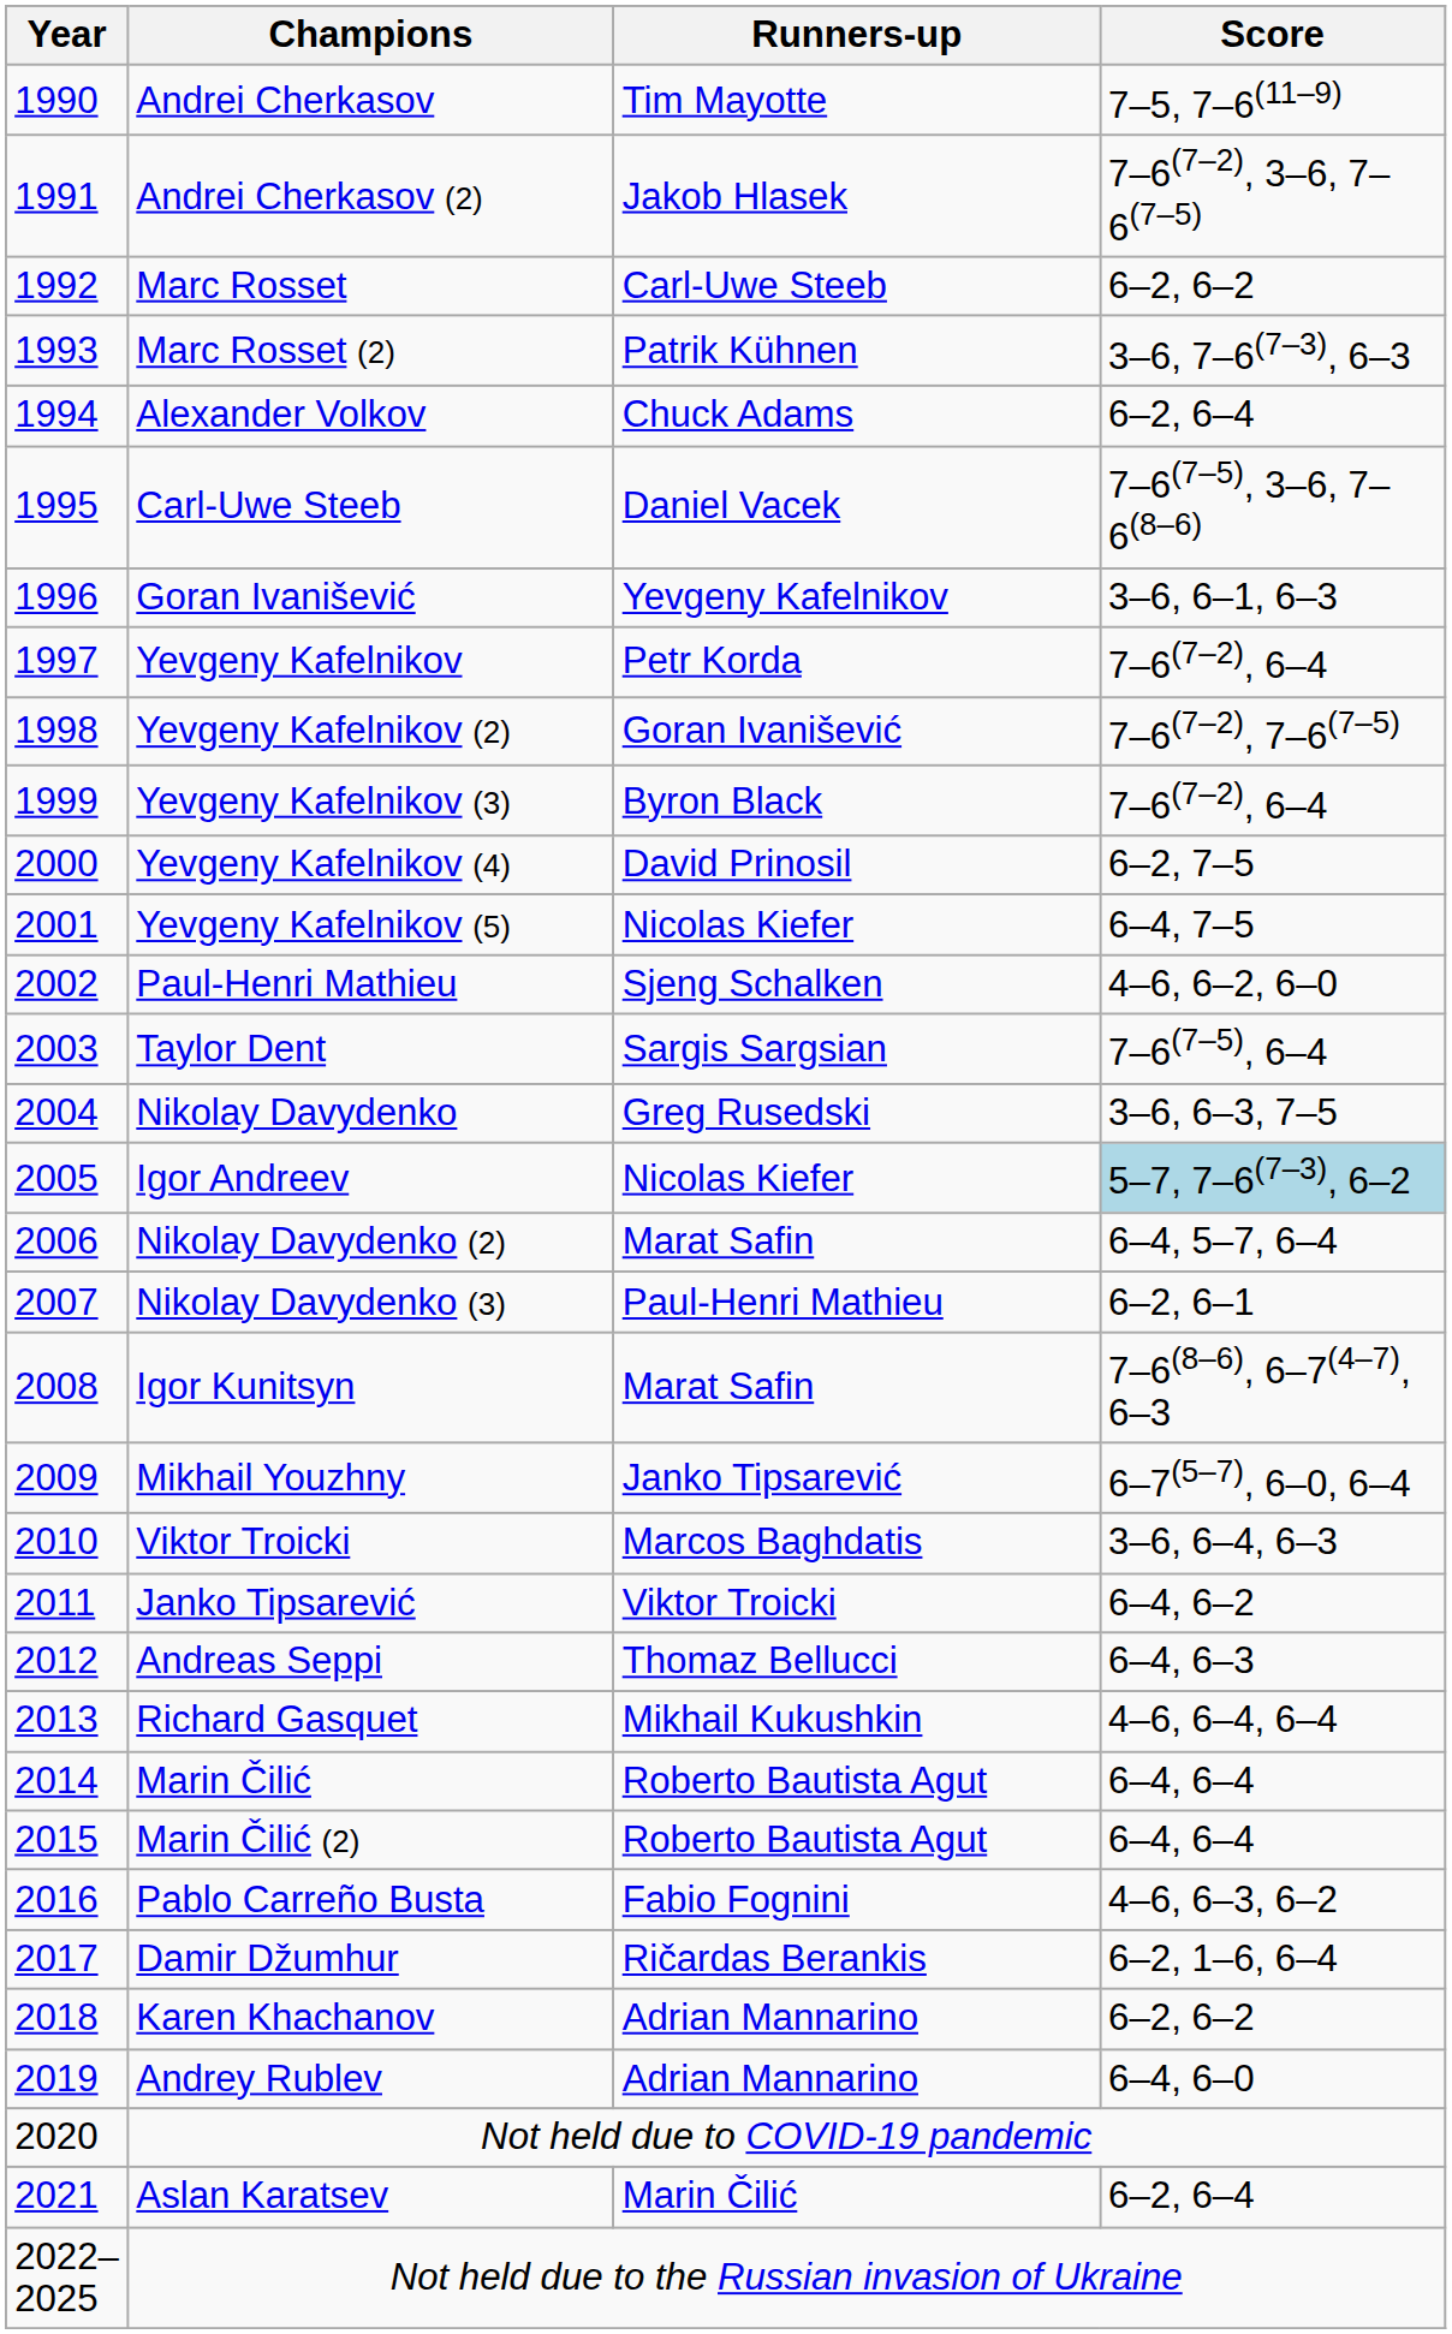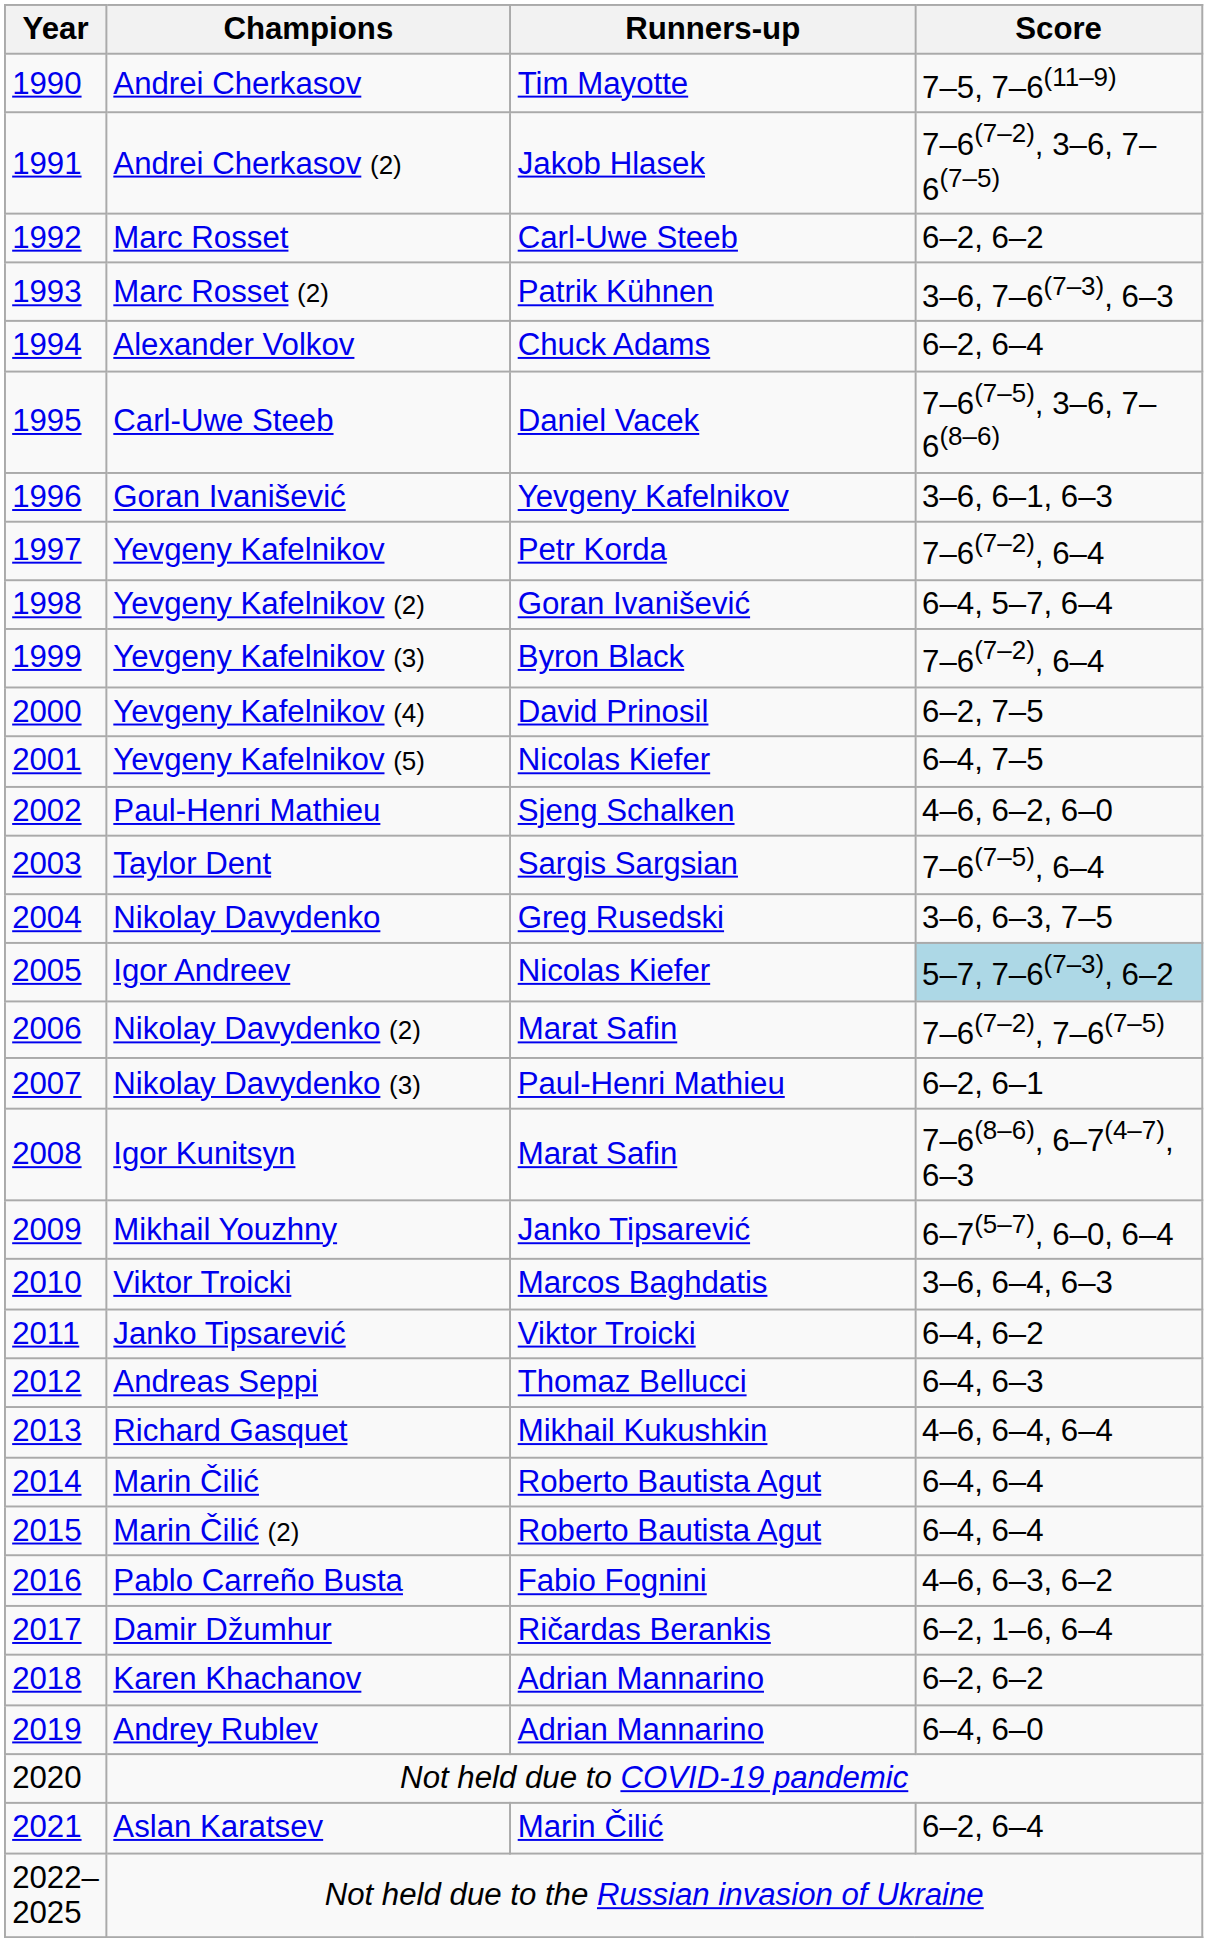Yevgeny Kafelnikov (2) | Score: 7–6(7–2), 7–6(7–5) -> 6–4, 5–7, 6–4
Nikolay Davydenko (2) | Score: 6–4, 5–7, 6–4 -> 7–6(7–2), 7–6(7–5)
